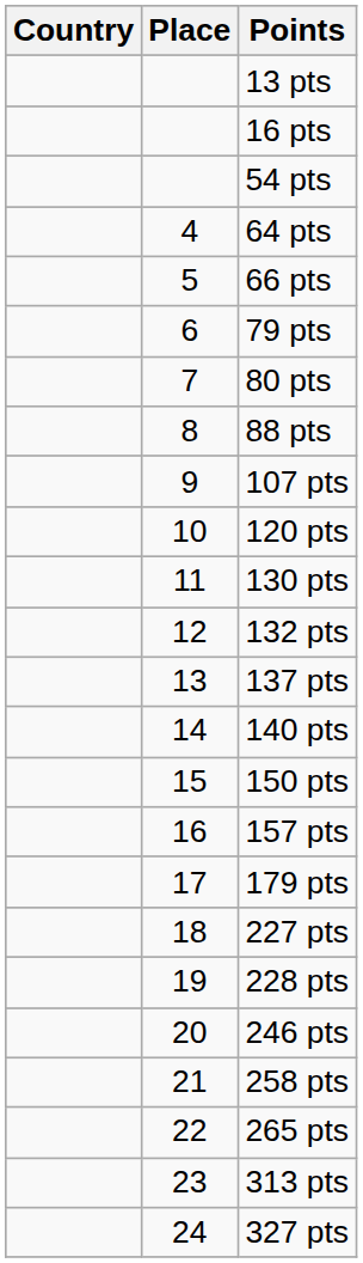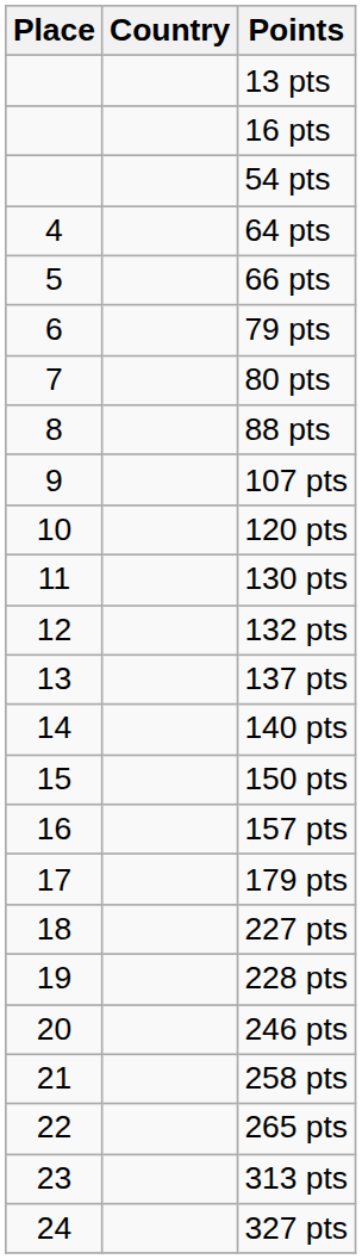columns swapped: Place <-> Country
